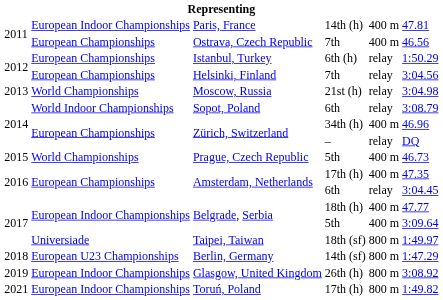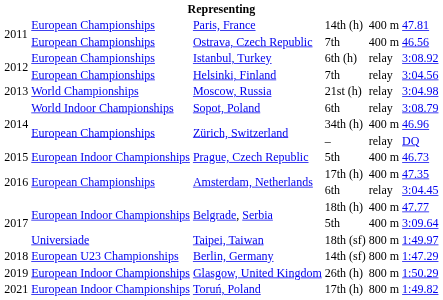Paris, France | column 2: European Indoor Championships -> European Championships
Istanbul, Turkey | column 6: 1:50.29 -> 3:08.92
Prague, Czech Republic | column 2: World Championships -> European Indoor Championships
Glasgow, United Kingdom | column 6: 3:08.92 -> 1:50.29
